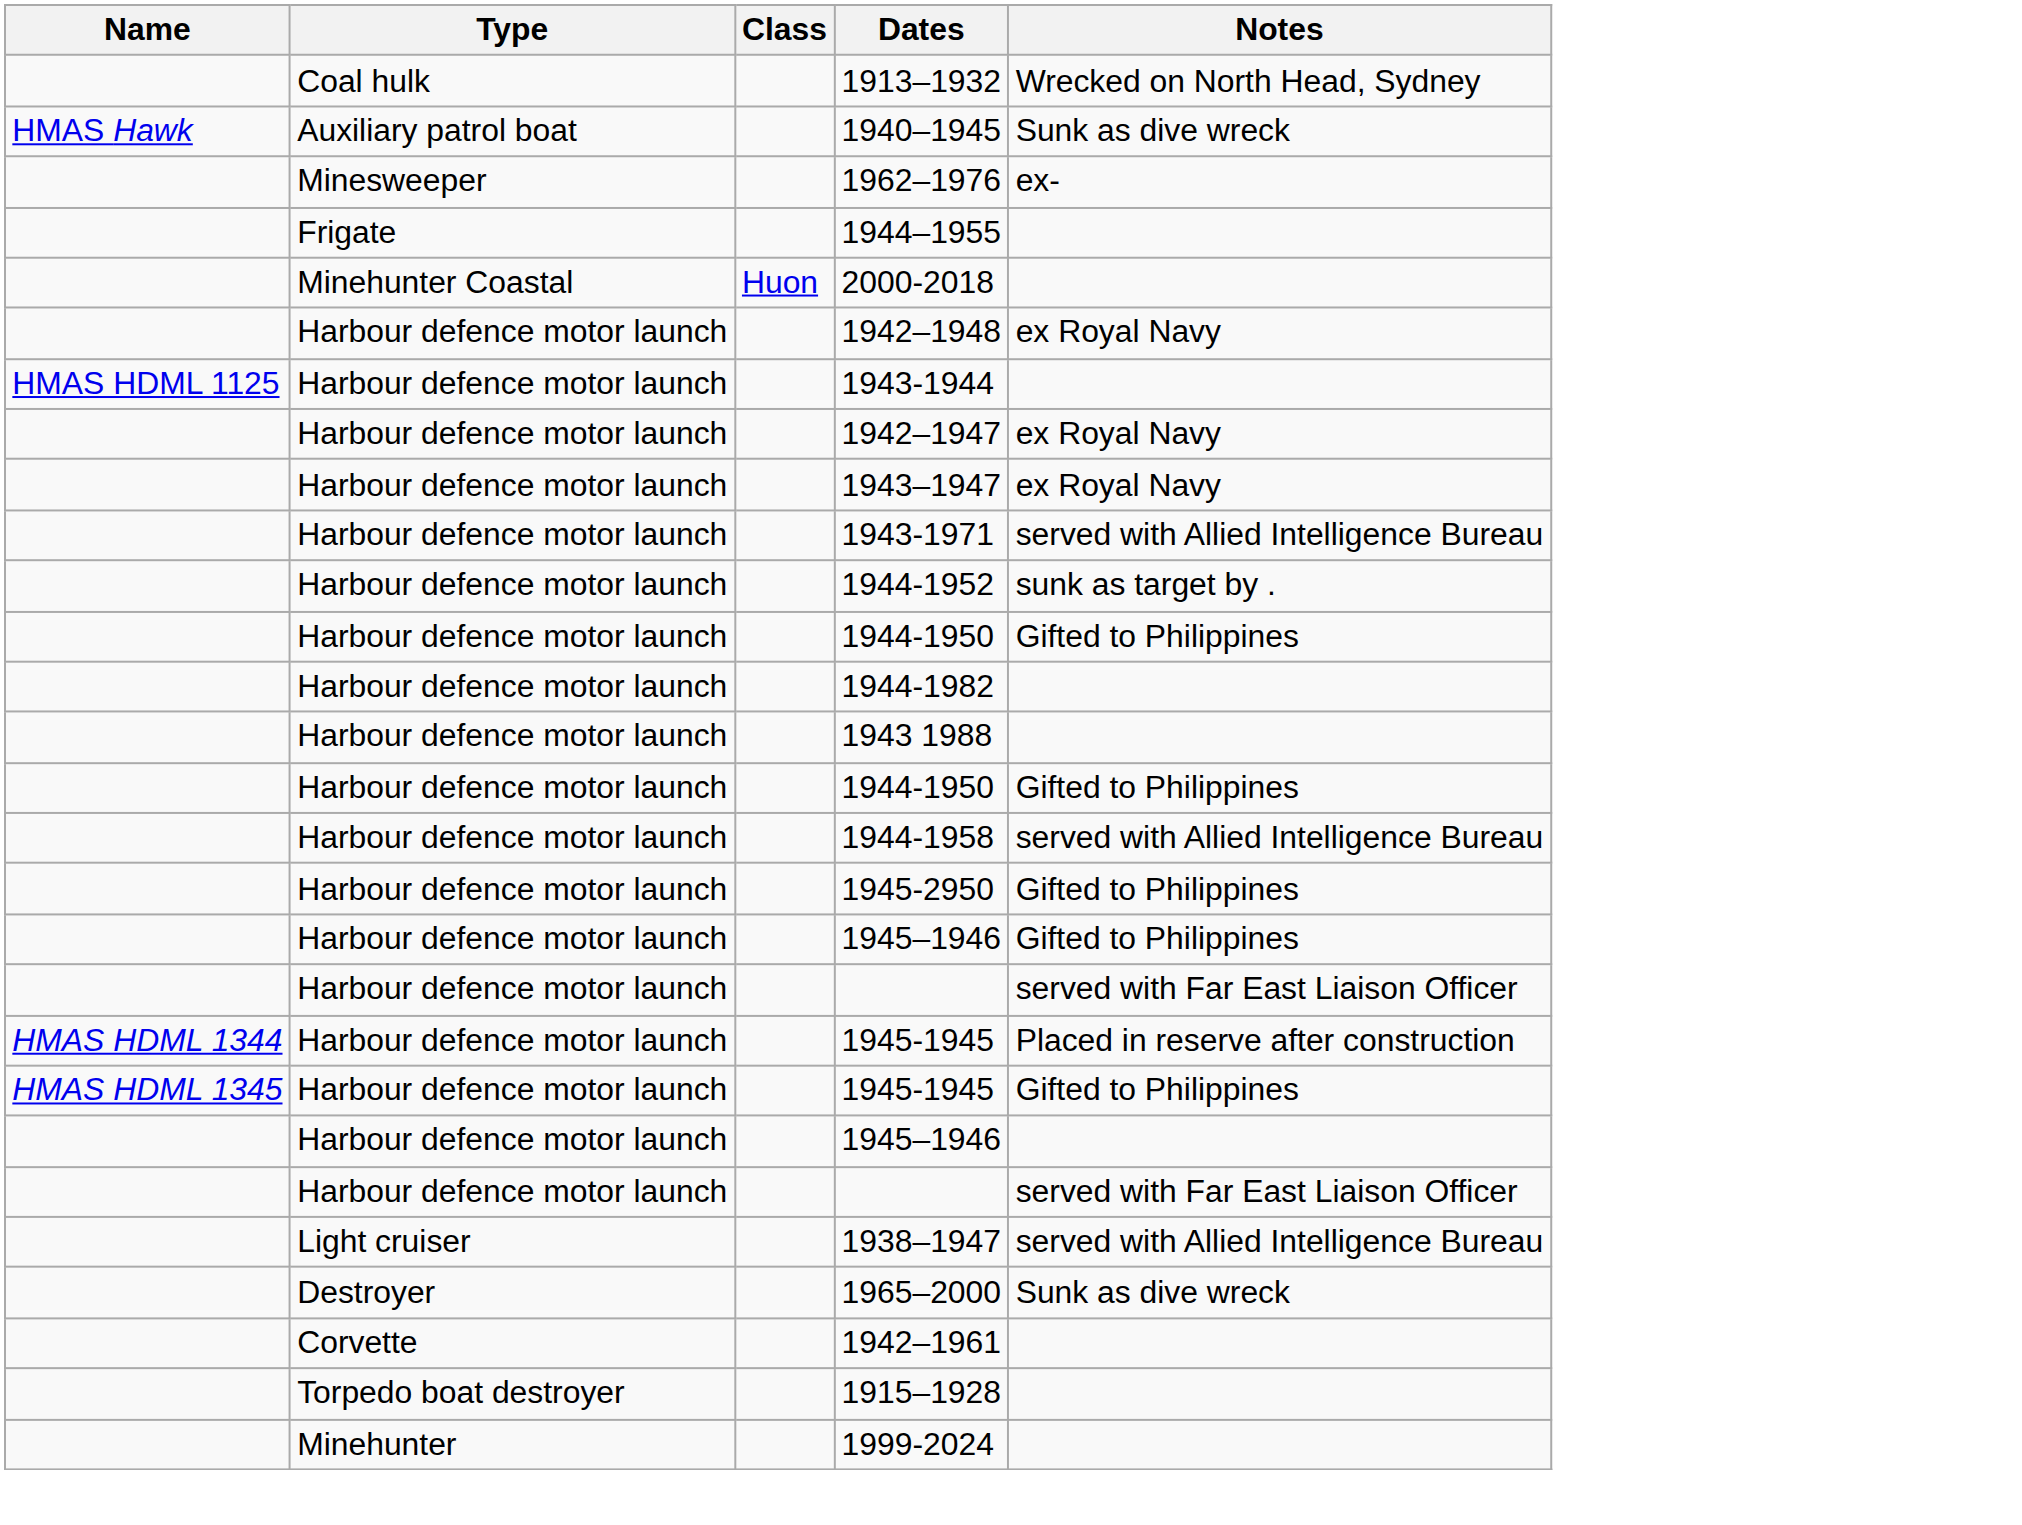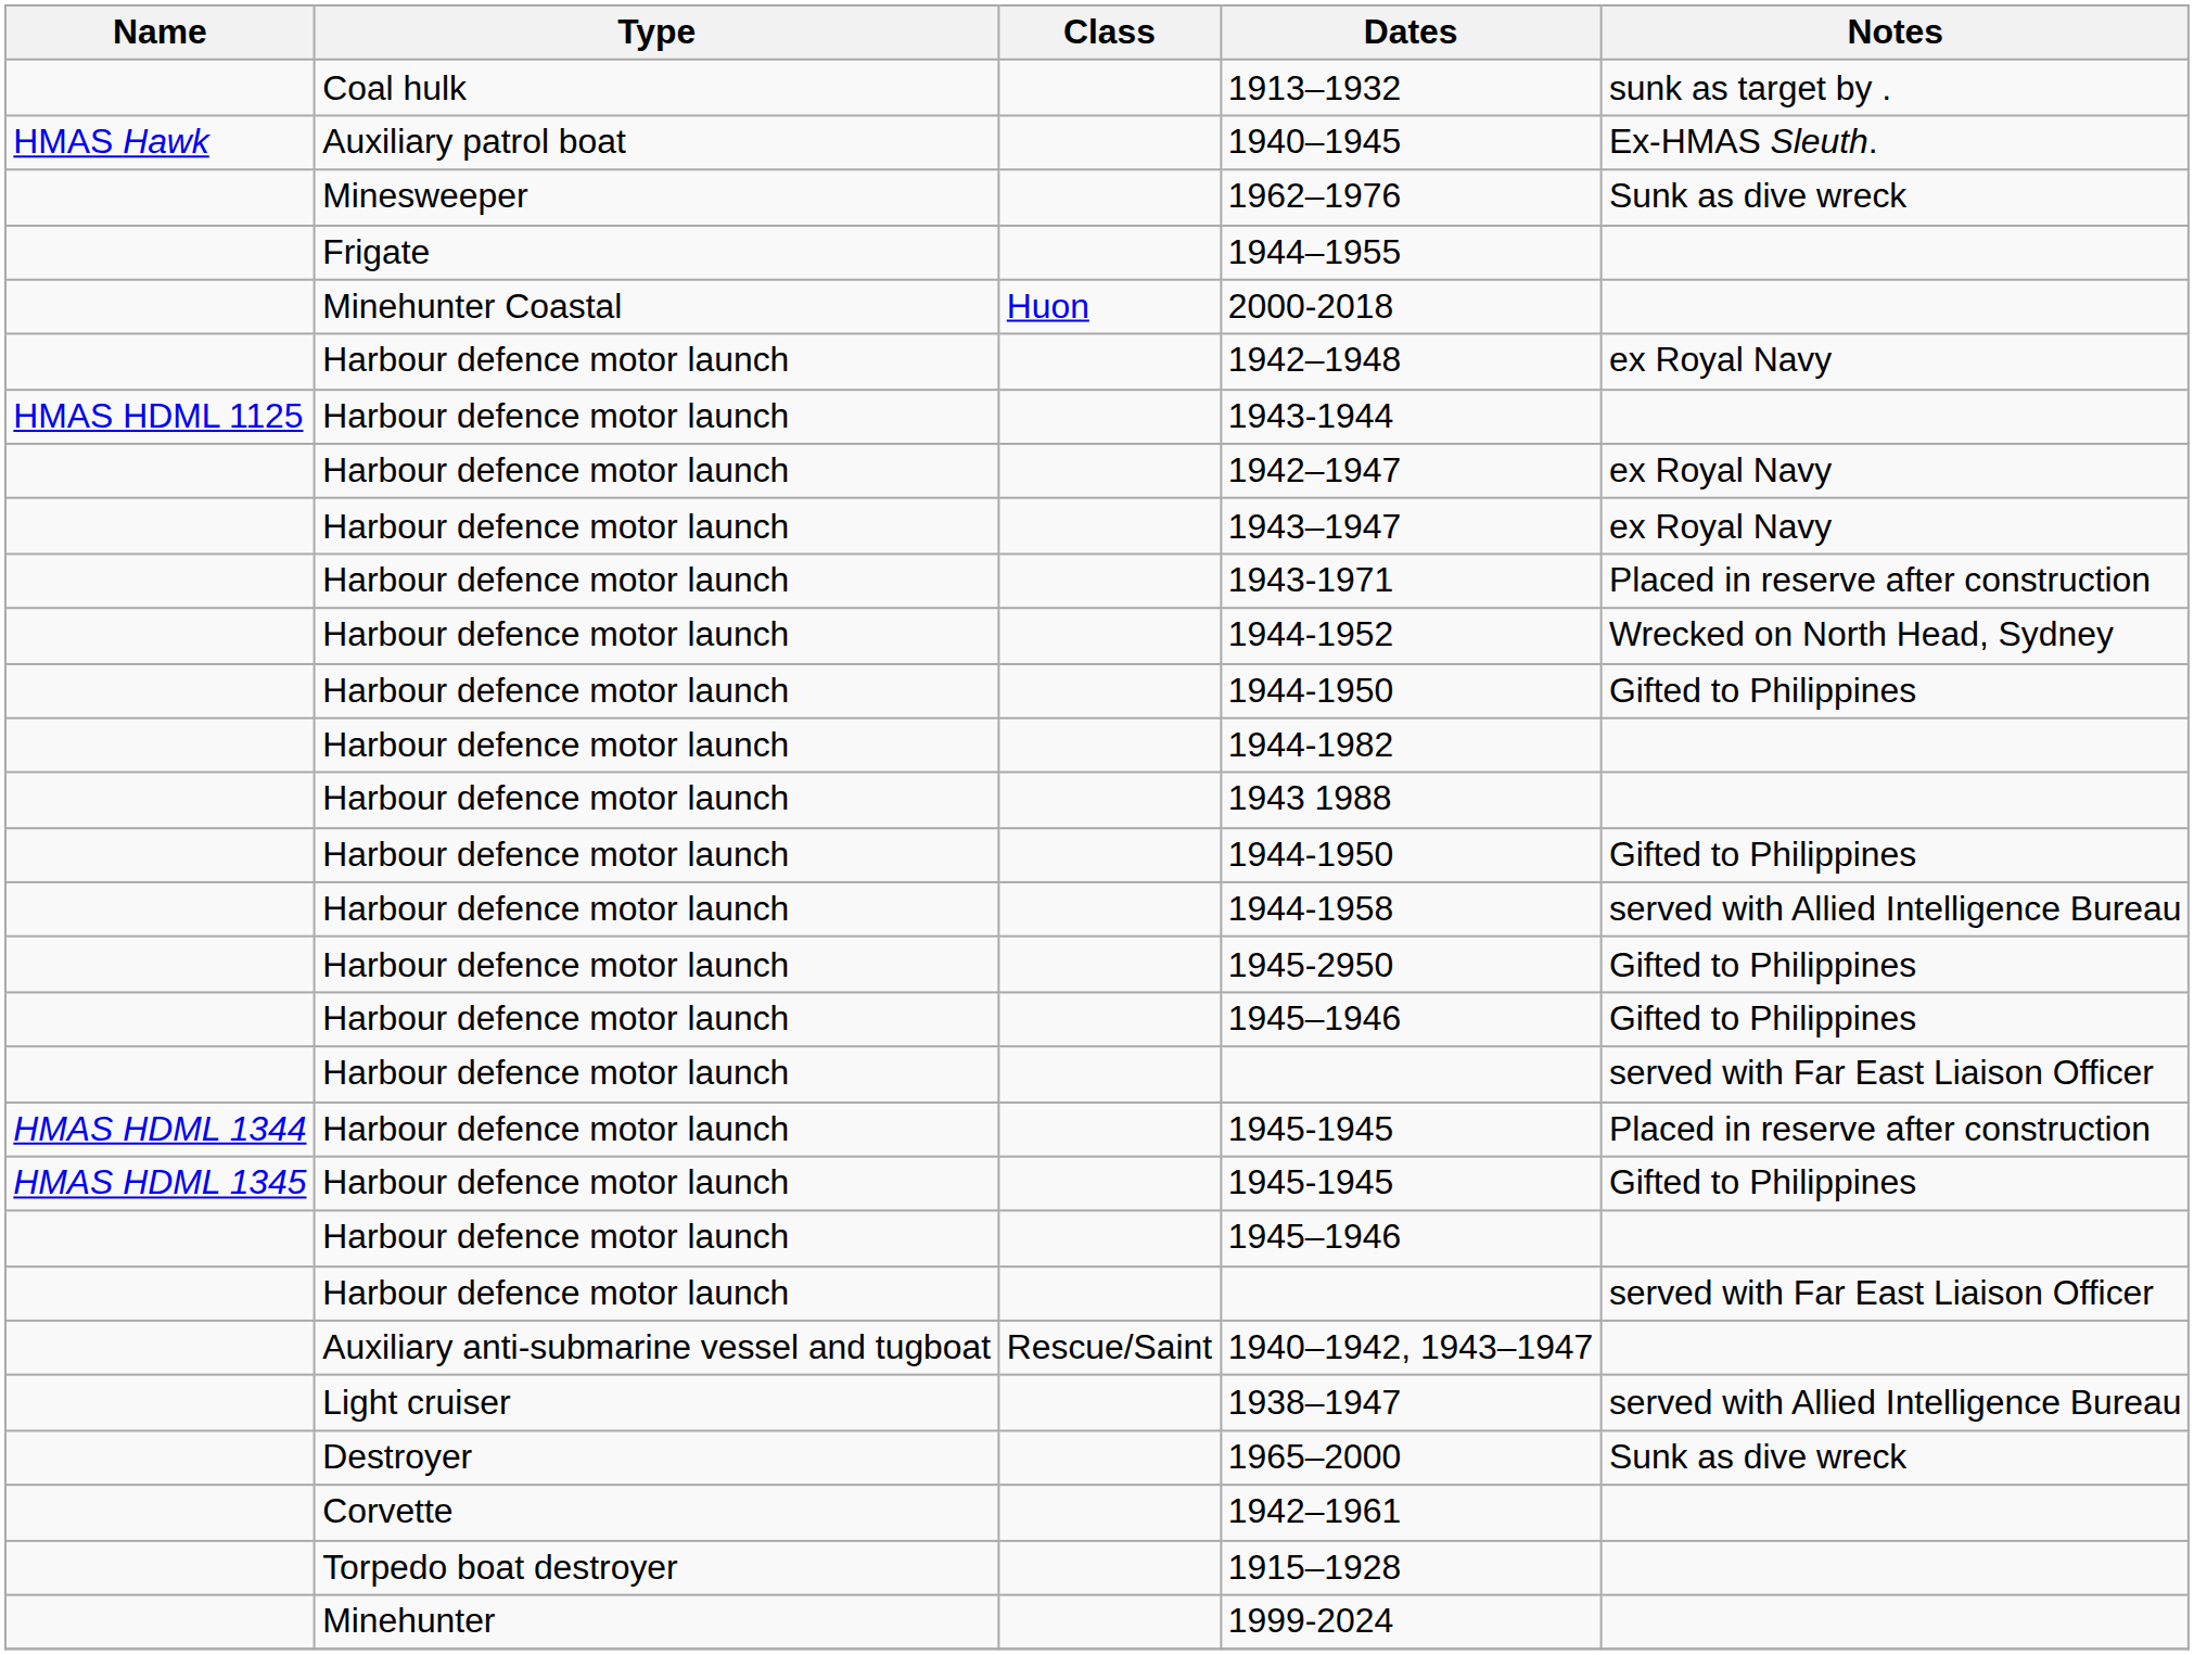1913–1932 | Notes: Wrecked on North Head, Sydney -> sunk as target by .
1940–1945 | Notes: Sunk as dive wreck -> Ex-HMAS Sleuth.
1962–1976 | Notes: ex- -> Sunk as dive wreck
1943-1971 | Notes: served with Allied Intelligence Bureau -> Placed in reserve after construction
1944-1952 | Notes: sunk as target by . -> Wrecked on North Head, Sydney
+ row: Auxiliary anti-submarine vessel and tugboat | Rescue/Saint | 1940–1942, 1943–1947
